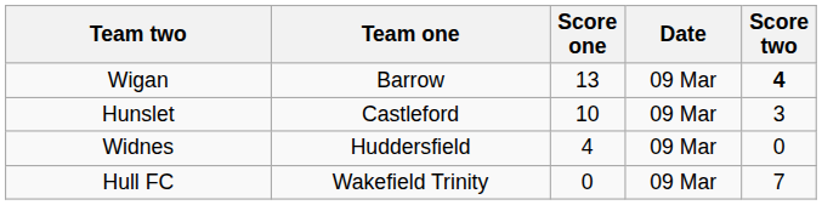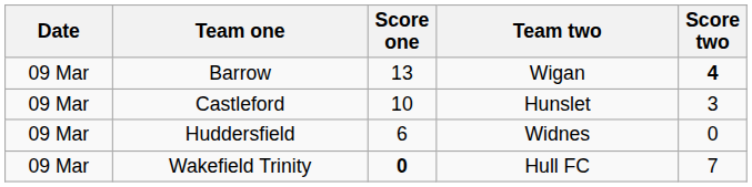columns swapped: Date <-> Team two
Huddersfield | Score one: 4 -> 6
Wakefield Trinity | Score one: normal -> bold
